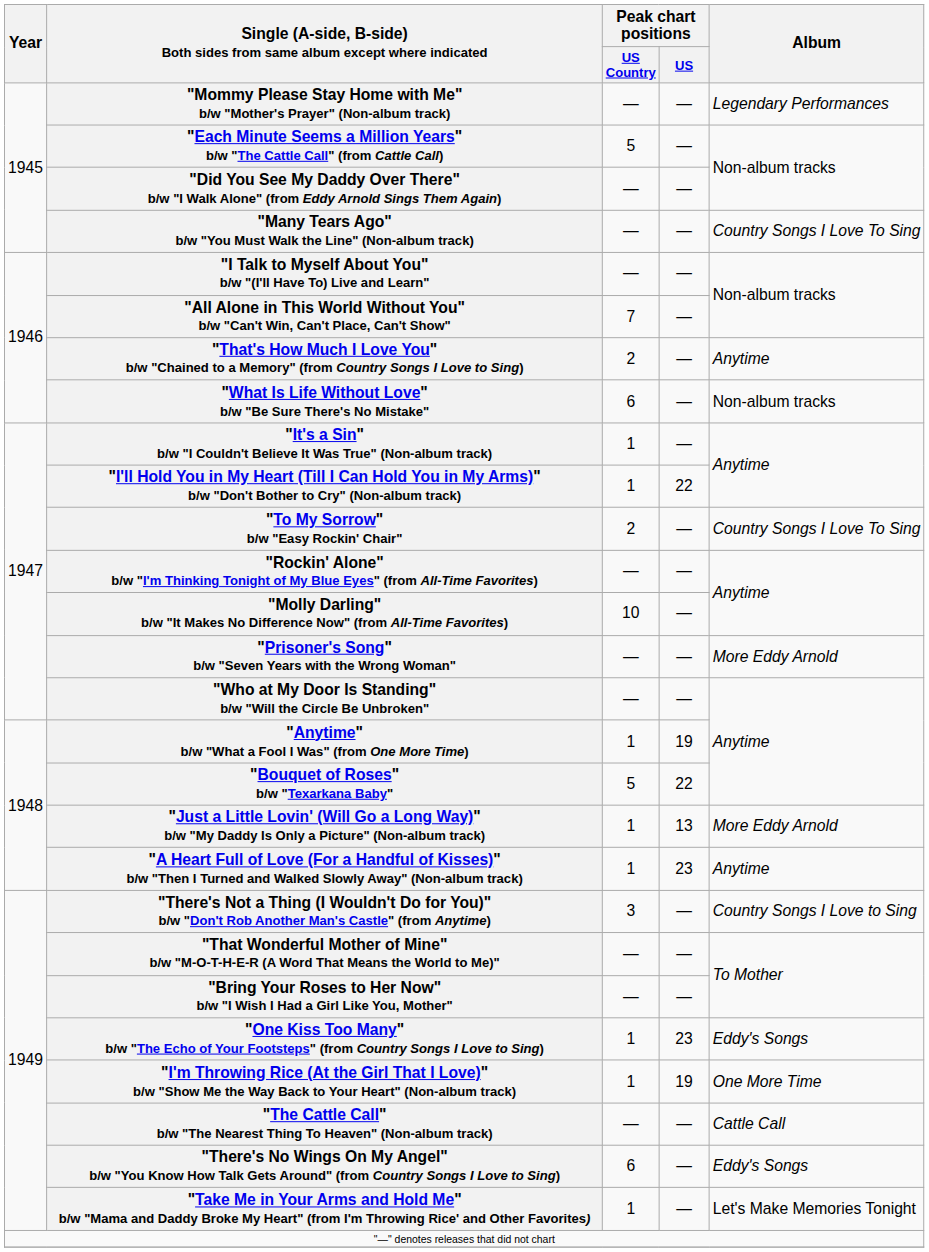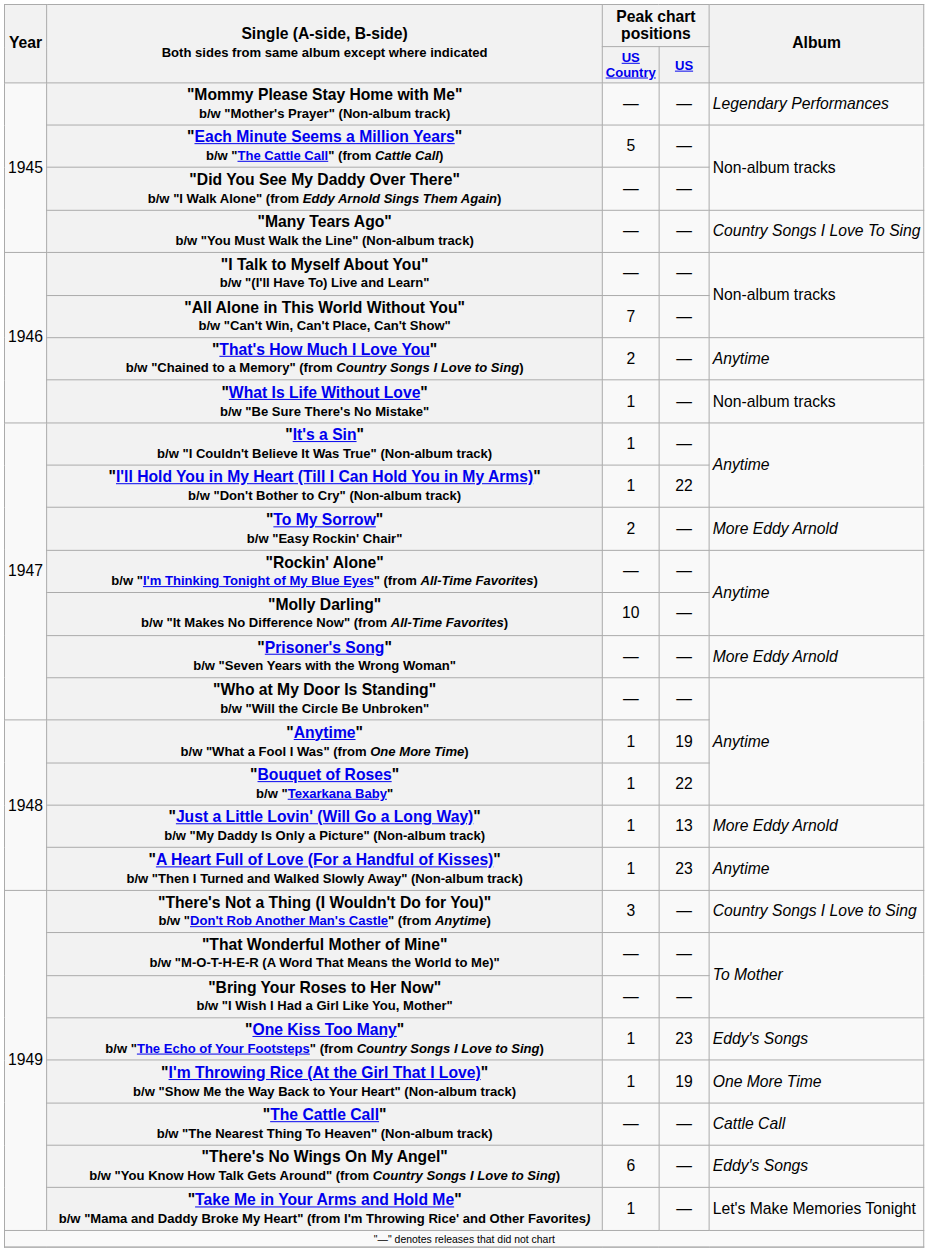"What Is Life Without Love" b/w "Be Sure There's No Mistake" | Peak chart positions / US Country: 6 -> 1
"To My Sorrow" b/w "Easy Rockin' Chair" | Album: Country Songs I Love To Sing -> More Eddy Arnold
"Bouquet of Roses" b/w "Texarkana Baby" | Peak chart positions / US Country: 5 -> 1
